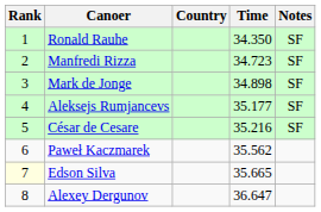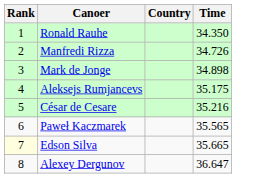- column: Notes | SF | SF | SF | SF | SF
Manfredi Rizza | Time: 34.723 -> 34.726
Aleksejs Rumjancevs | Time: 35.177 -> 35.175
Paweł Kaczmarek | Time: 35.562 -> 35.565
